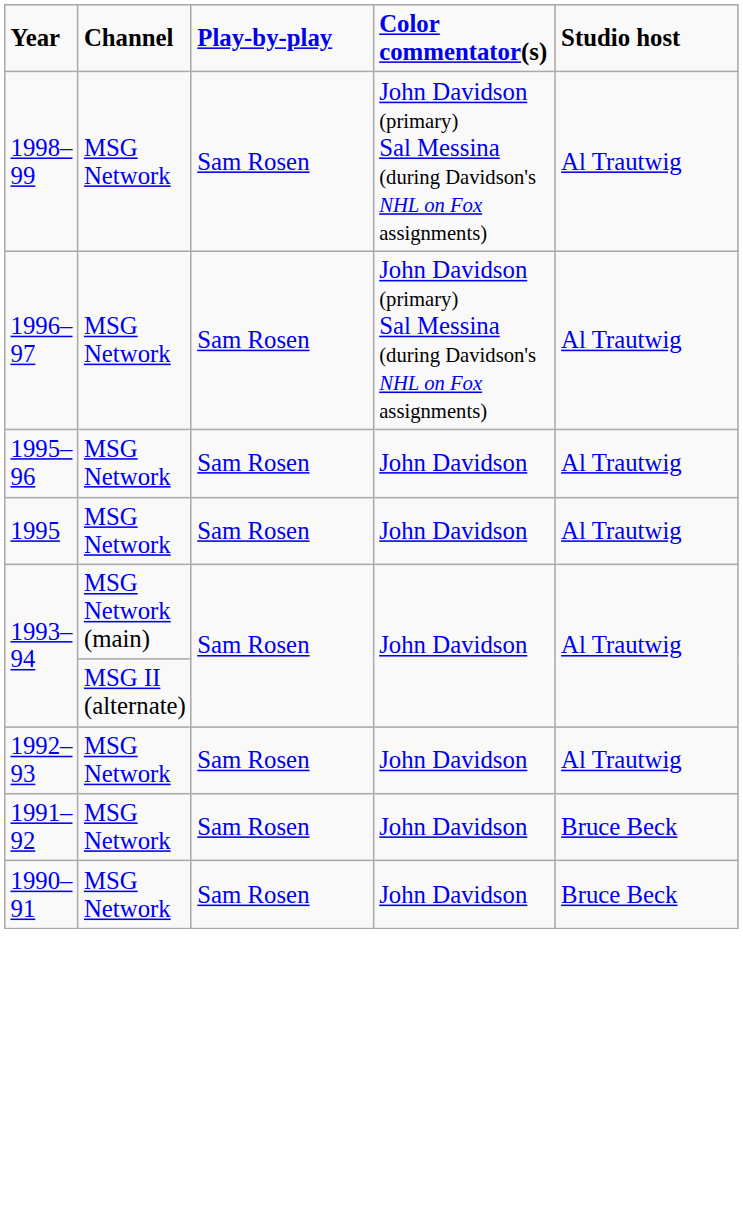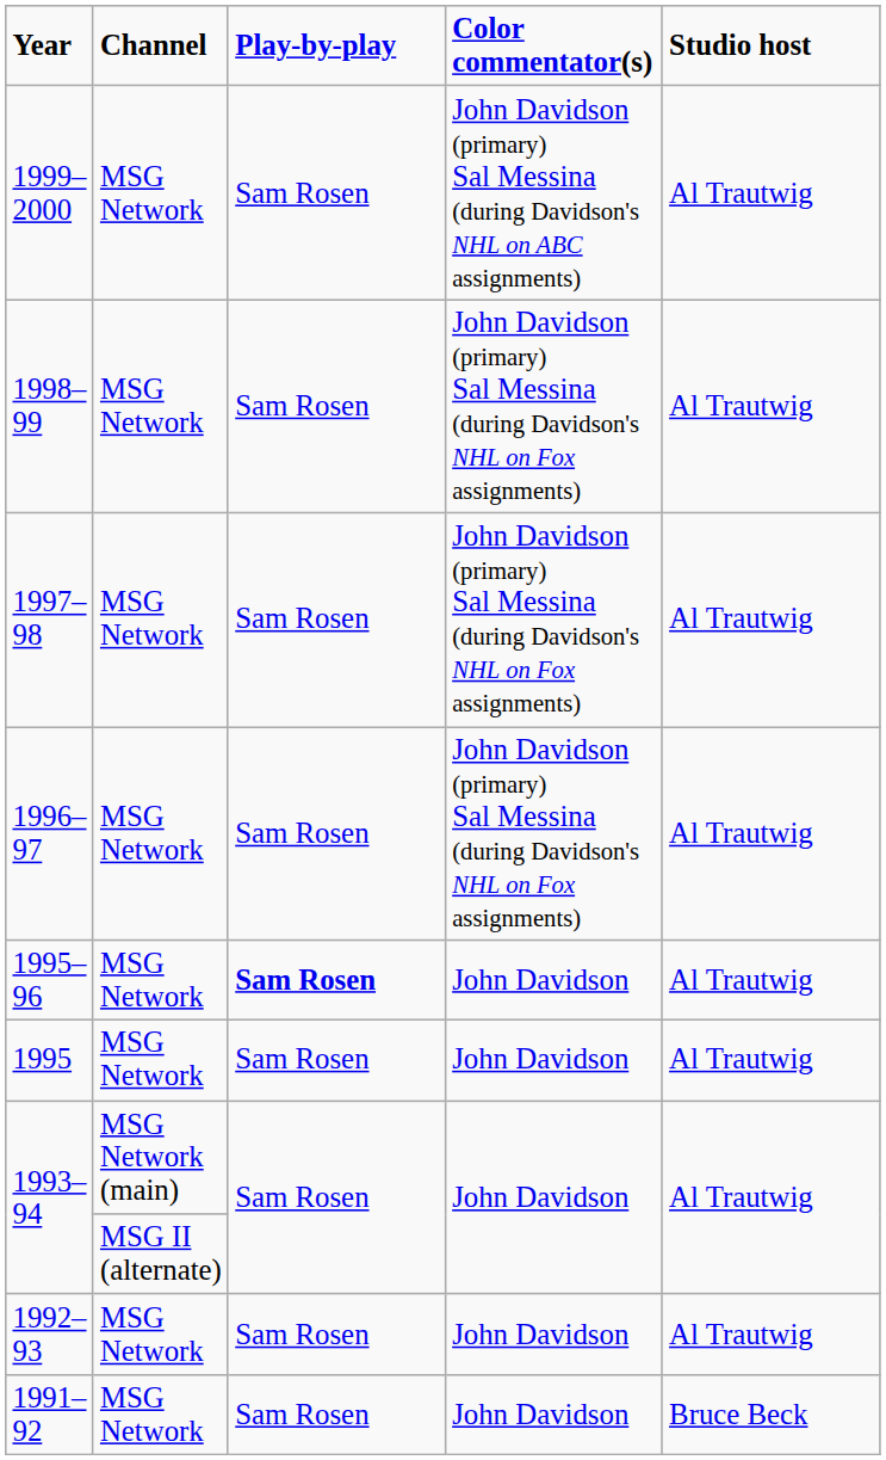+ row: 1999–2000 | MSG Network | Sam Rosen | John Davidson (primary) Sal Messina (during Davidson's NHL on ABC assignments) | Al Trautwig
+ row: 1997–98 | MSG Network | Sam Rosen | John Davidson (primary) Sal Messina (during Davidson's NHL on Fox assignments) | Al Trautwig
1995–96 | Play-by-play: normal -> bold
- row: 1990–91 | MSG Network | Sam Rosen | John Davidson | Bruce Beck
